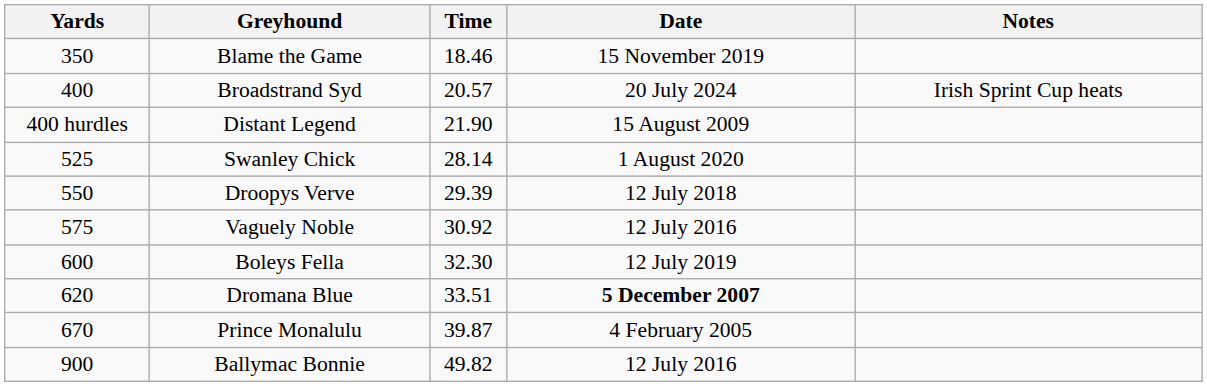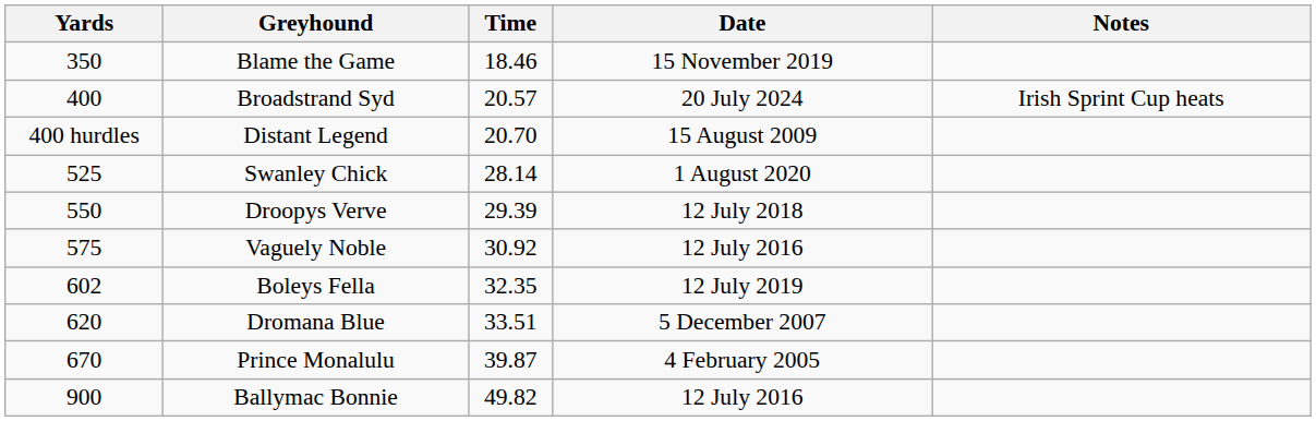Distant Legend | Time: 21.90 -> 20.70
Boleys Fella | Yards: 600 -> 602
Boleys Fella | Time: 32.30 -> 32.35
Dromana Blue | Date: bold -> normal
